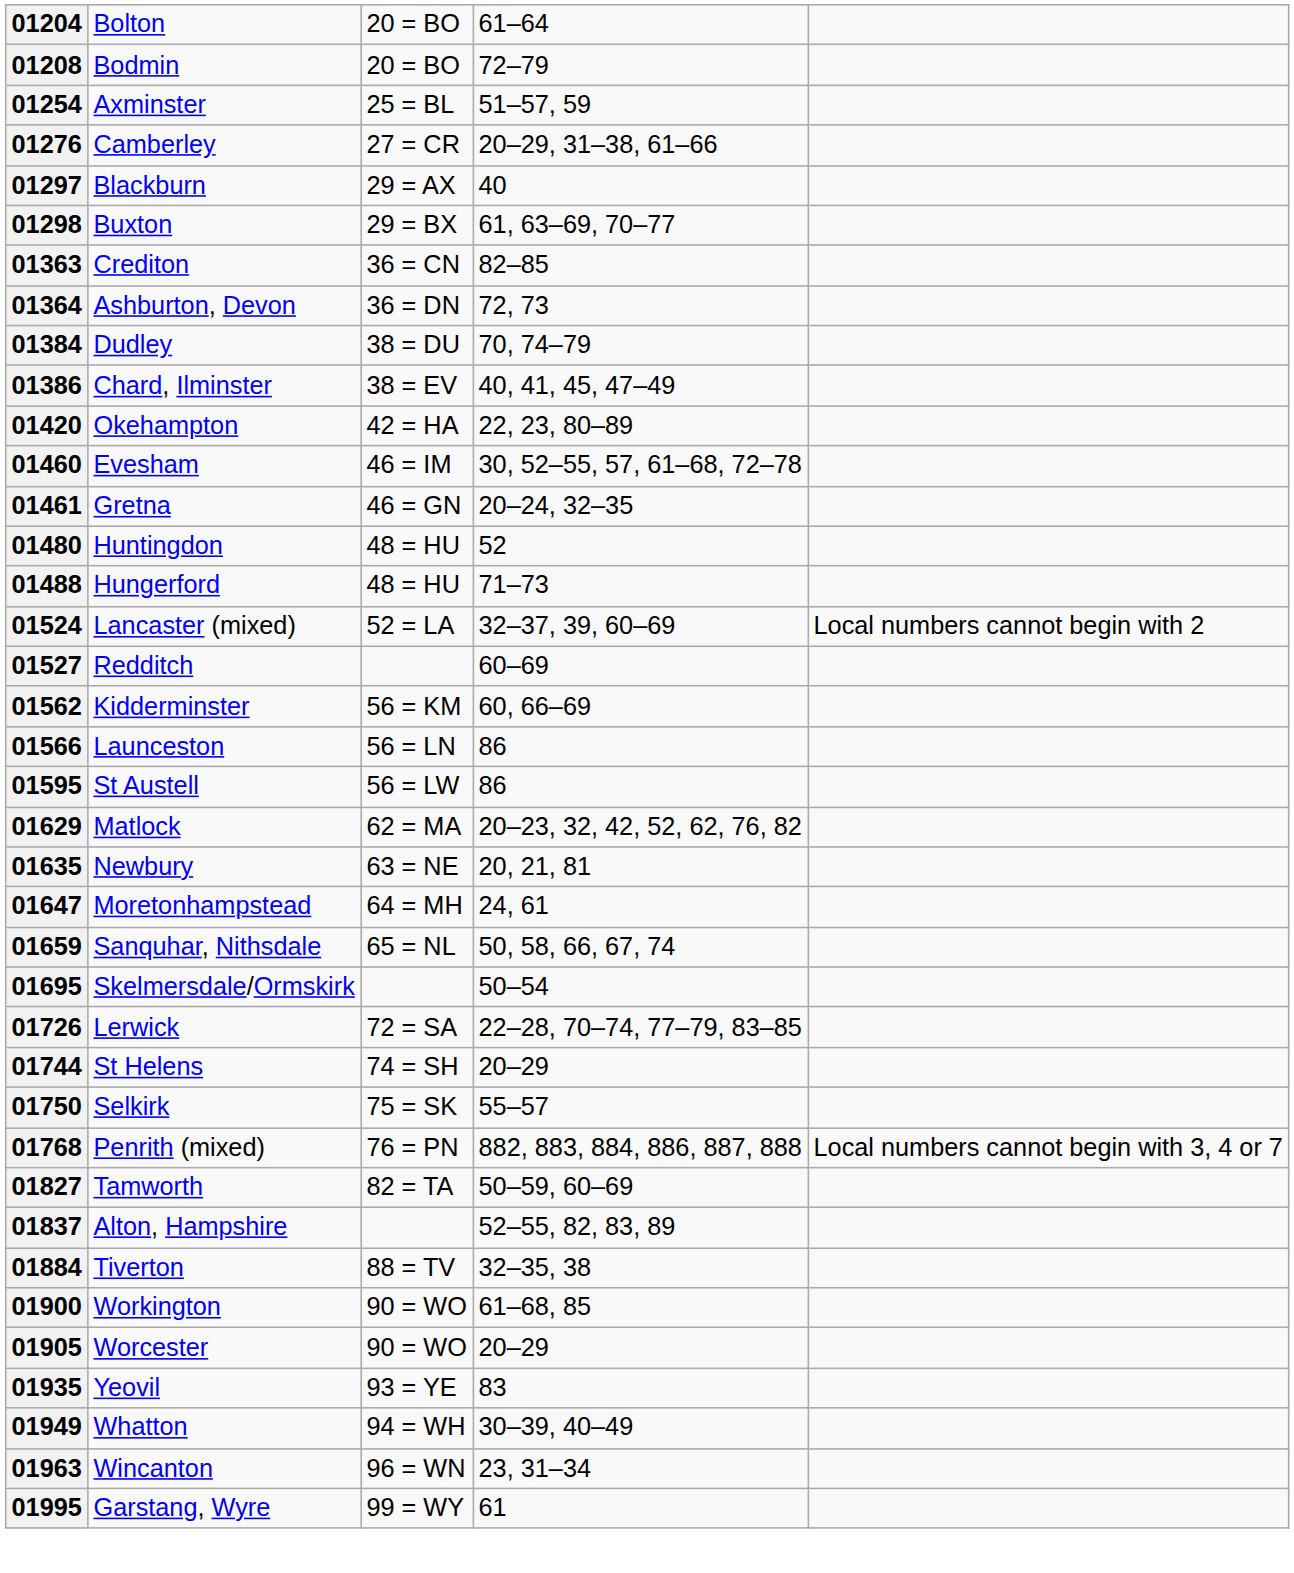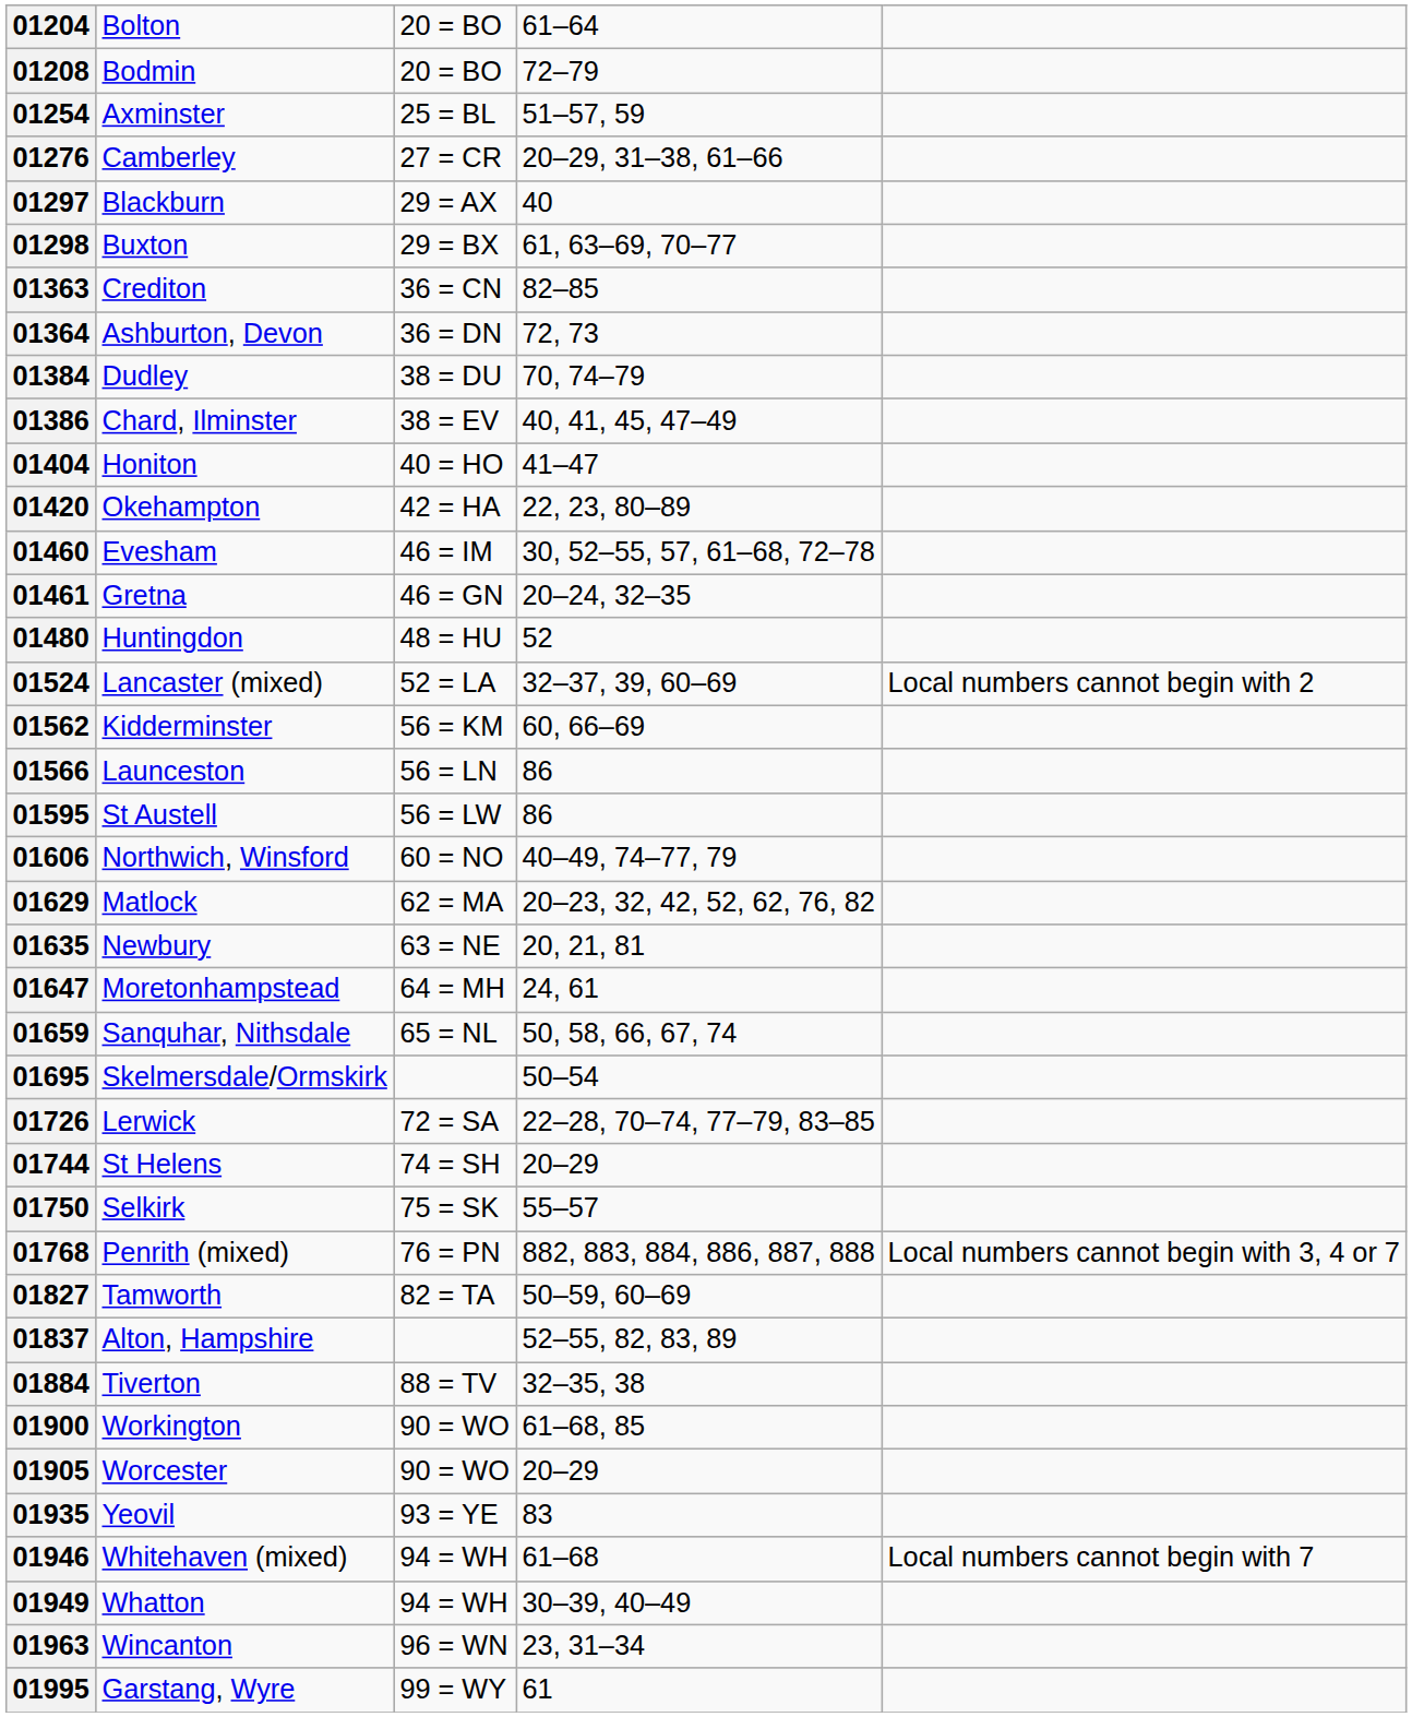+ row: 01404 | Honiton | 40 = HO | 41–47
- row: 01488 | Hungerford | 48 = HU | 71–73
- row: 01527 | Redditch | 60–69
+ row: 01606 | Northwich, Winsford | 60 = NO | 40–49, 74–77, 79
+ row: 01946 | Whitehaven (mixed) | 94 = WH | 61–68 | Local numbers cannot begin with 7
